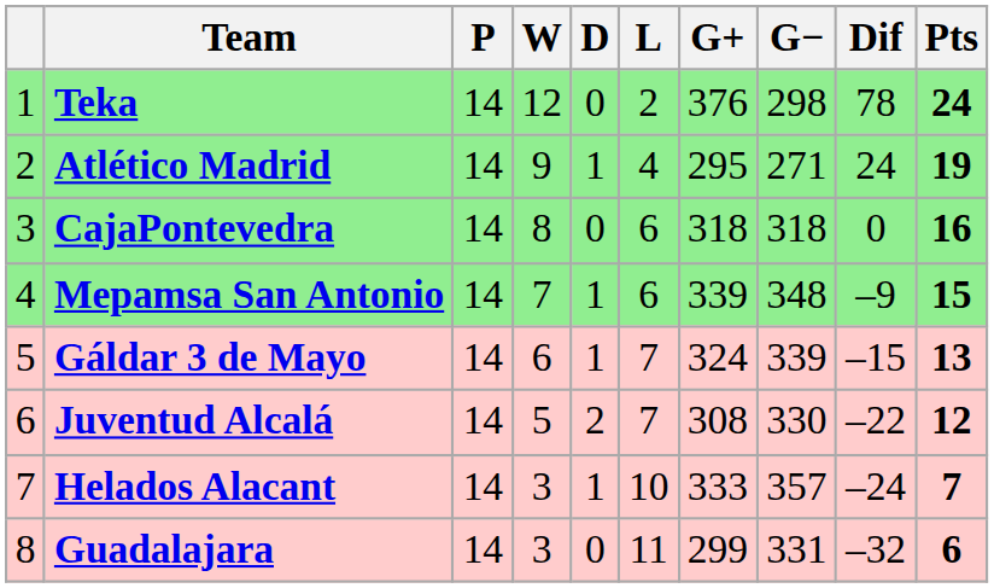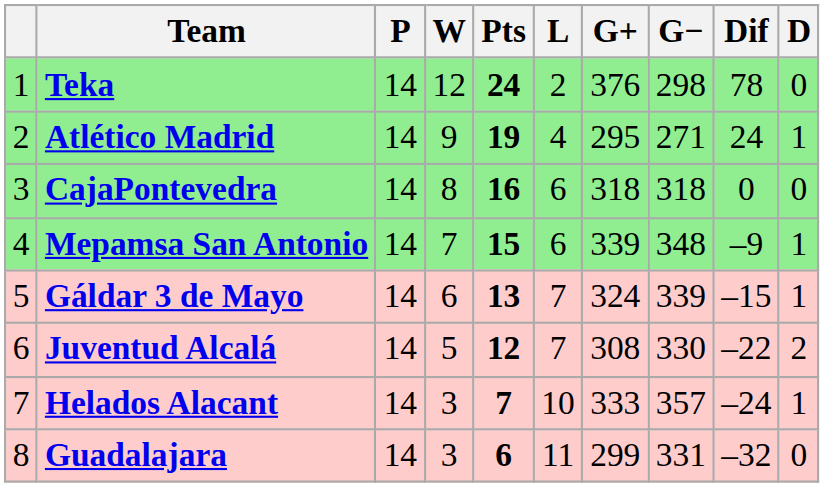columns swapped: D <-> Pts
